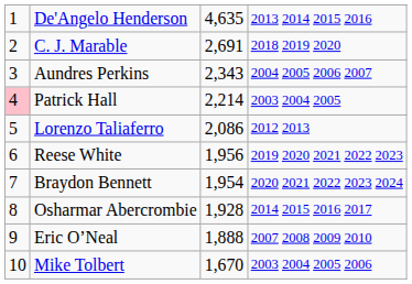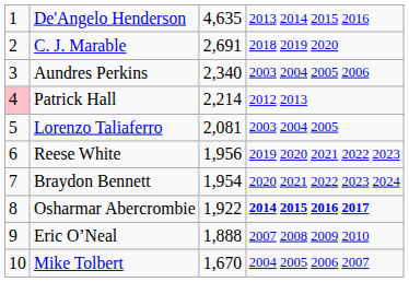Aundres Perkins | column 3: 2,343 -> 2,340
Aundres Perkins | column 4: 2004 2005 2006 2007 -> 2003 2004 2005 2006
Patrick Hall | column 4: 2003 2004 2005 -> 2012 2013
Lorenzo Taliaferro | column 3: 2,086 -> 2,081
Lorenzo Taliaferro | column 4: 2012 2013 -> 2003 2004 2005
Osharmar Abercrombie | column 3: 1,928 -> 1,922
Osharmar Abercrombie | column 4: normal -> bold
Mike Tolbert | column 4: 2003 2004 2005 2006 -> 2004 2005 2006 2007
